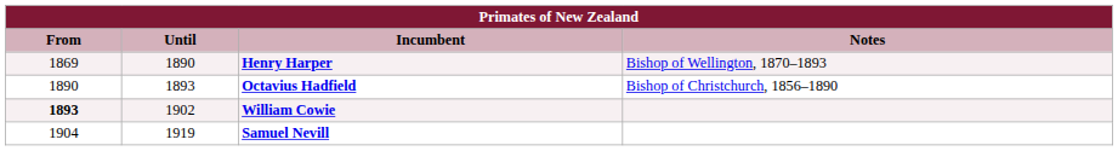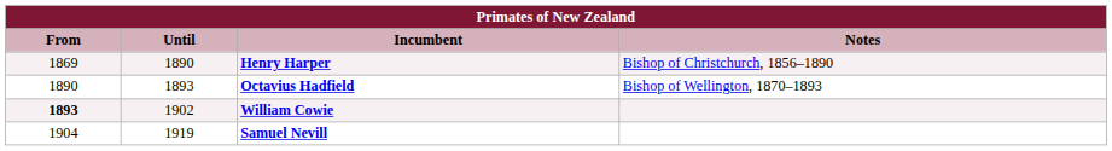Henry Harper | Notes: Bishop of Wellington, 1870–1893 -> Bishop of Christchurch, 1856–1890
Octavius Hadfield | Notes: Bishop of Christchurch, 1856–1890 -> Bishop of Wellington, 1870–1893
